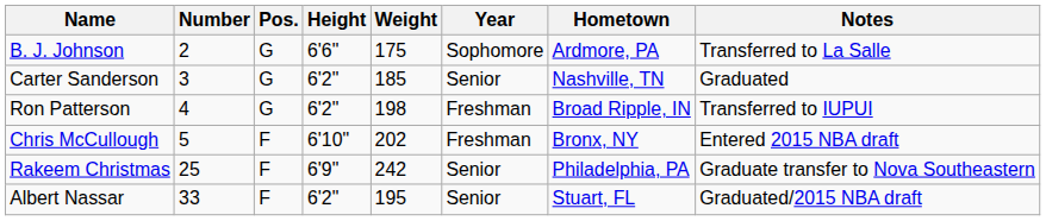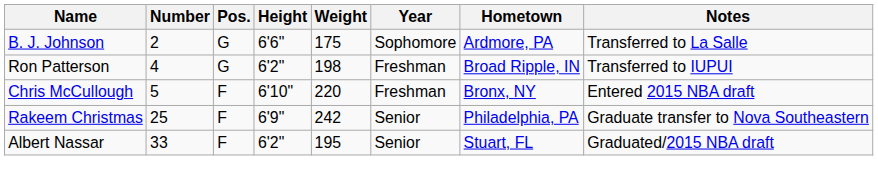- row: Carter Sanderson | 3 | G | 6'2" | 185 | Senior | Nashville, TN | Graduated
Chris McCullough | Weight: 202 -> 220
